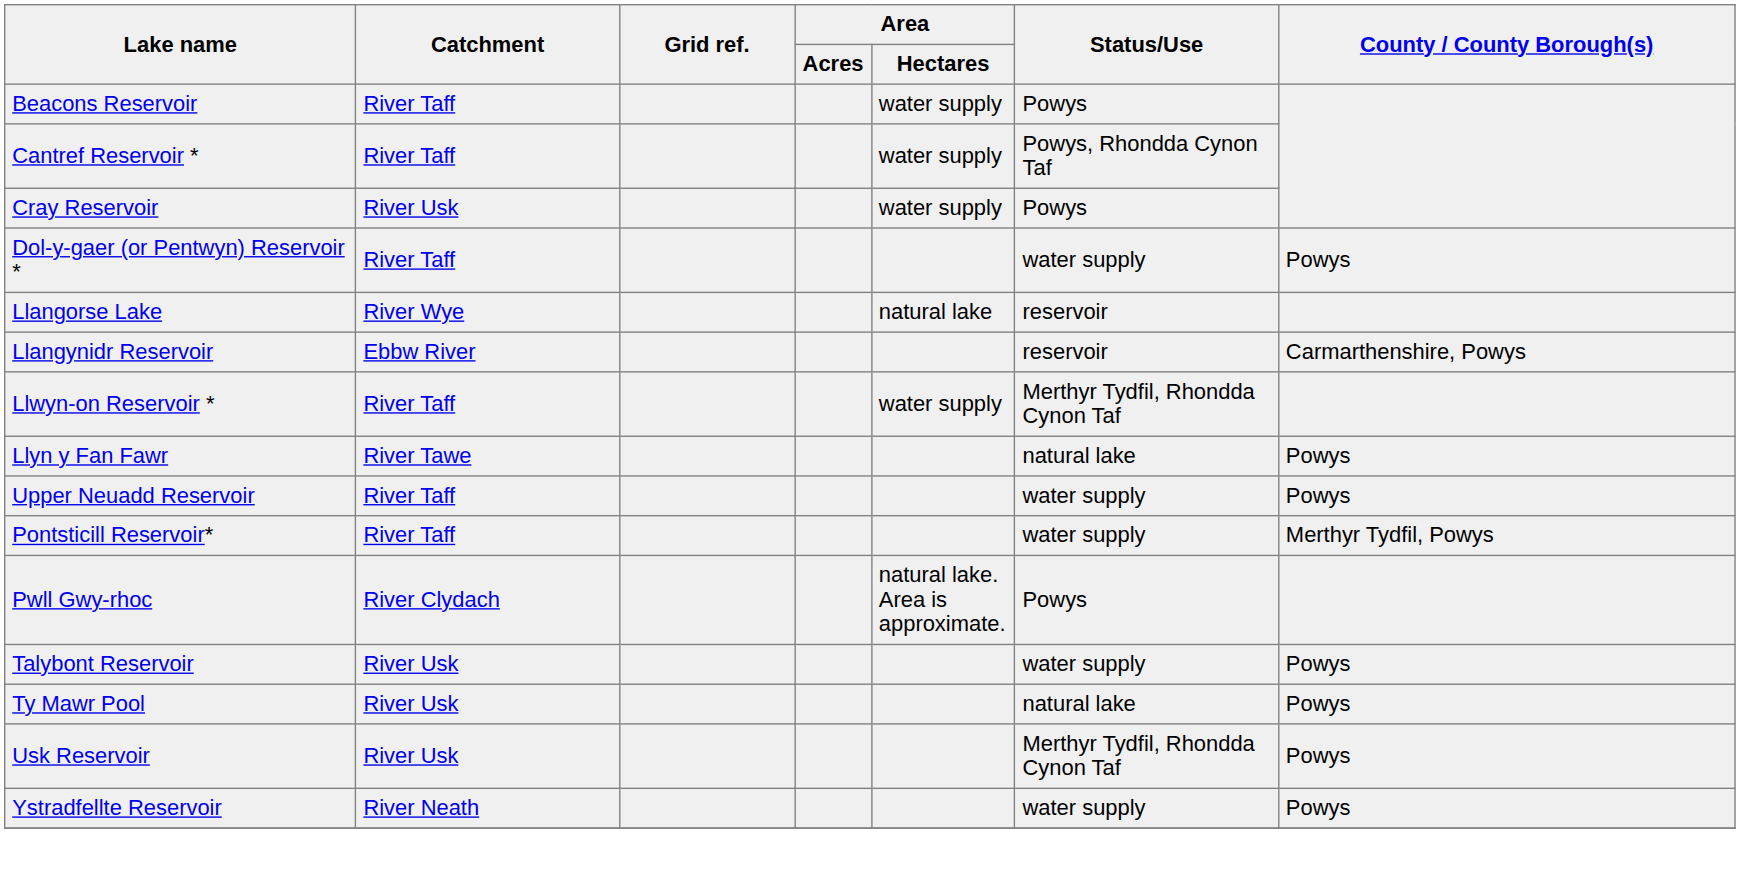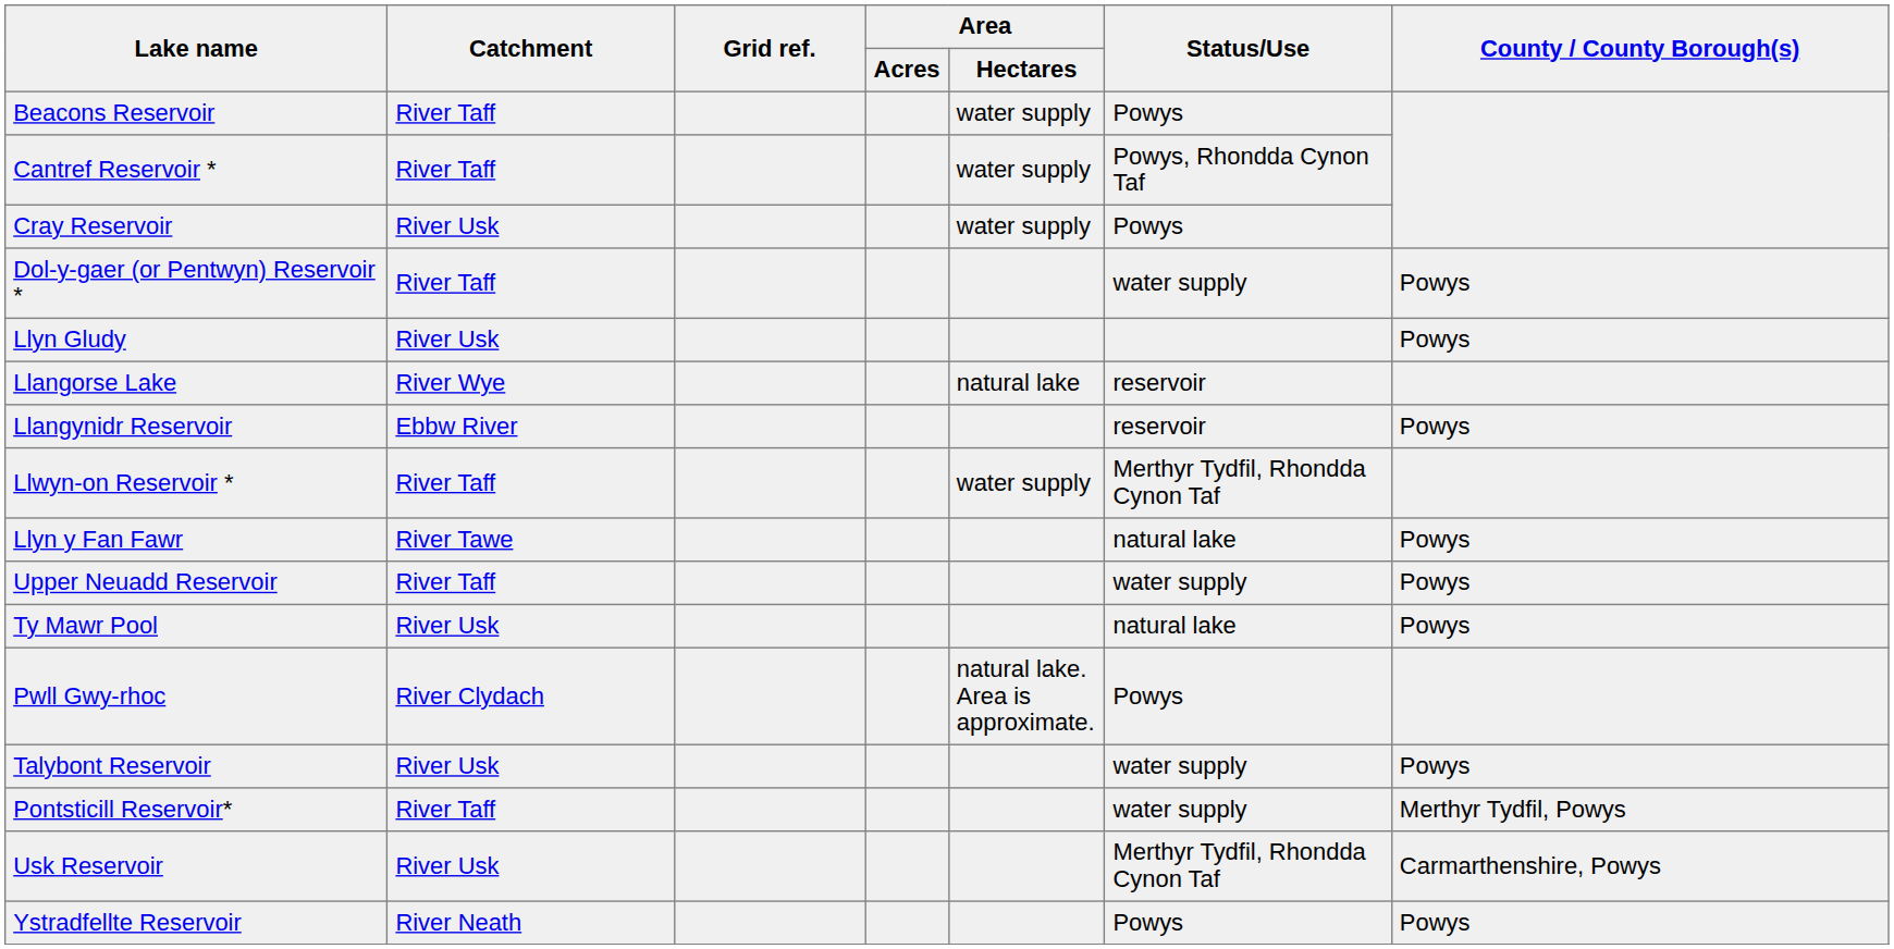+ row: Llyn Gludy | River Usk | Powys
Llangynidr Reservoir | County / County Borough(s): Carmarthenshire, Powys -> Powys
rows swapped: Pontsticill Reservoir* <-> Ty Mawr Pool
Usk Reservoir | County / County Borough(s): Powys -> Carmarthenshire, Powys
Ystradfellte Reservoir | Status/Use: water supply -> Powys
